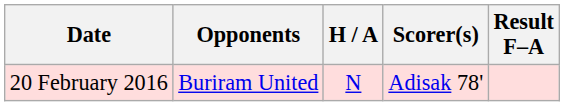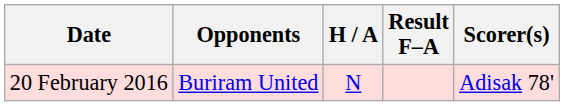columns swapped: Result F–A <-> Scorer(s)
